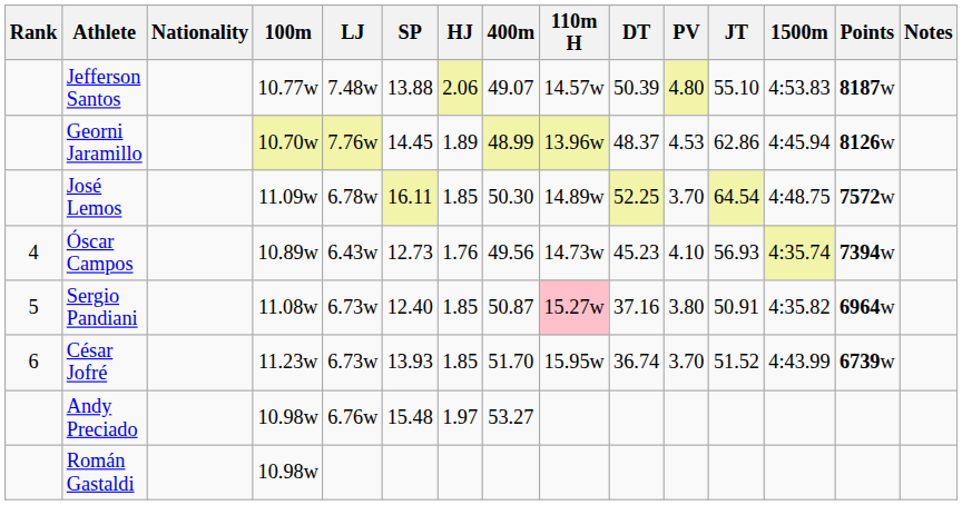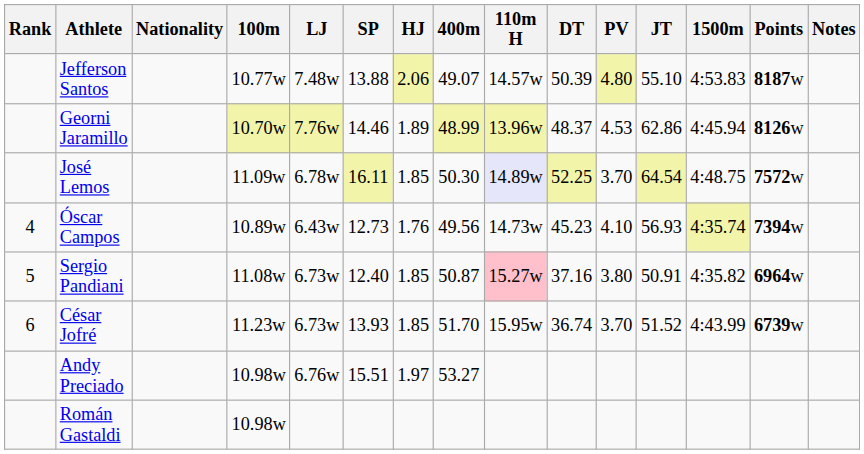Georni Jaramillo | SP: 14.45 -> 14.46
José Lemos | 110m H: no background -> lavender background
Andy Preciado | SP: 15.48 -> 15.51
